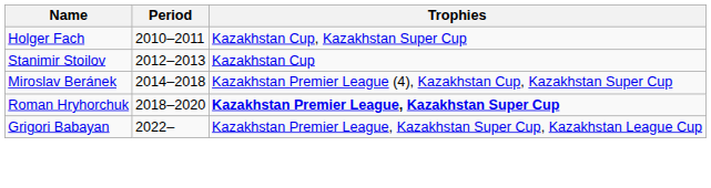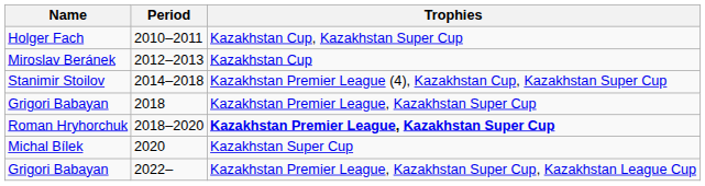2012–2013 | Name: Stanimir Stoilov -> Miroslav Beránek
2014–2018 | Name: Miroslav Beránek -> Stanimir Stoilov
+ row: Grigori Babayan | 2018 | Kazakhstan Premier League, Kazakhstan Super Cup
+ row: Michal Bílek | 2020 | Kazakhstan Super Cup
